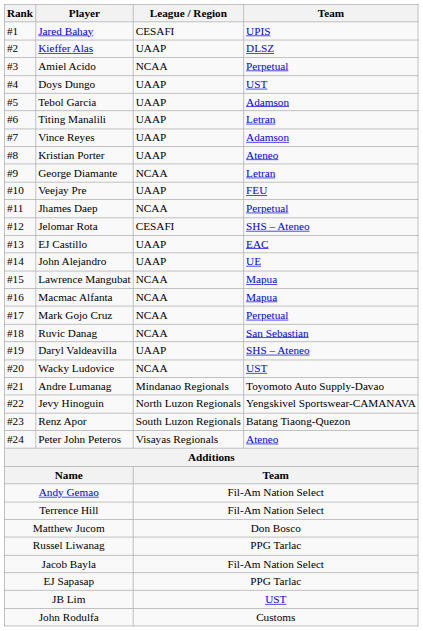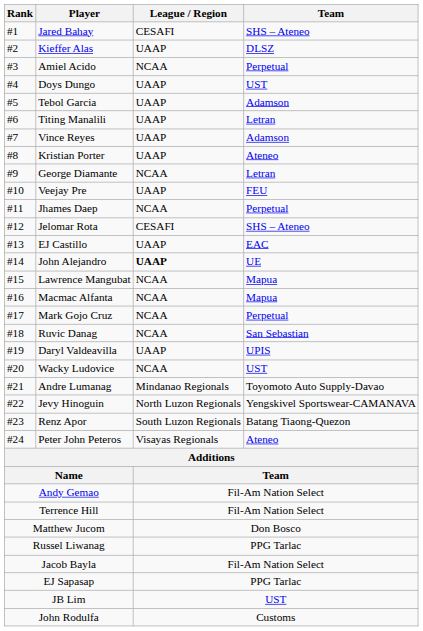Jared Bahay | Team: UPIS -> SHS – Ateneo
John Alejandro | League / Region: normal -> bold
Daryl Valdeavilla | Team: SHS – Ateneo -> UPIS
